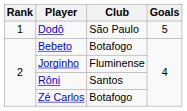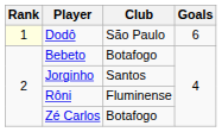Dodô | Rank: no background -> lightyellow background
Dodô | Goals: 5 -> 6
Jorginho | Club: Fluminense -> Santos
Rôni | Club: Santos -> Fluminense
